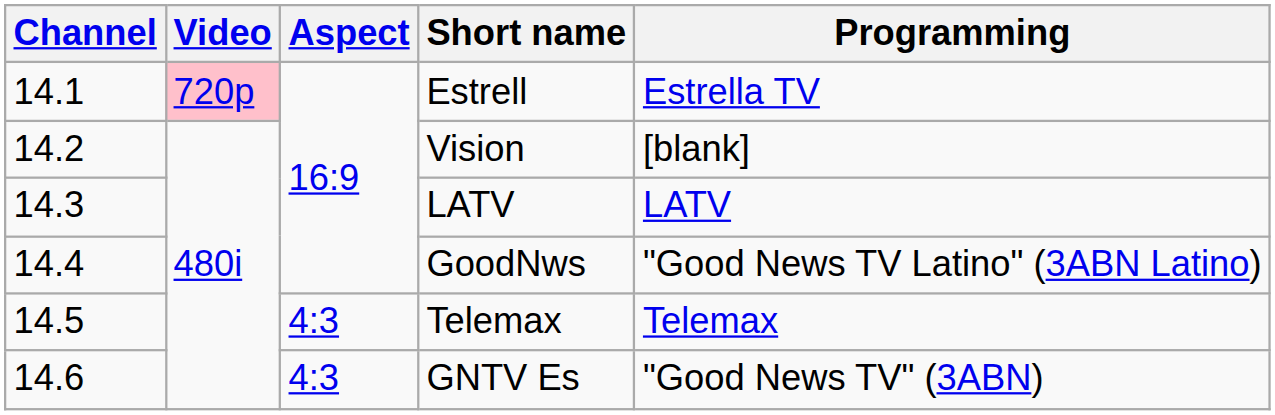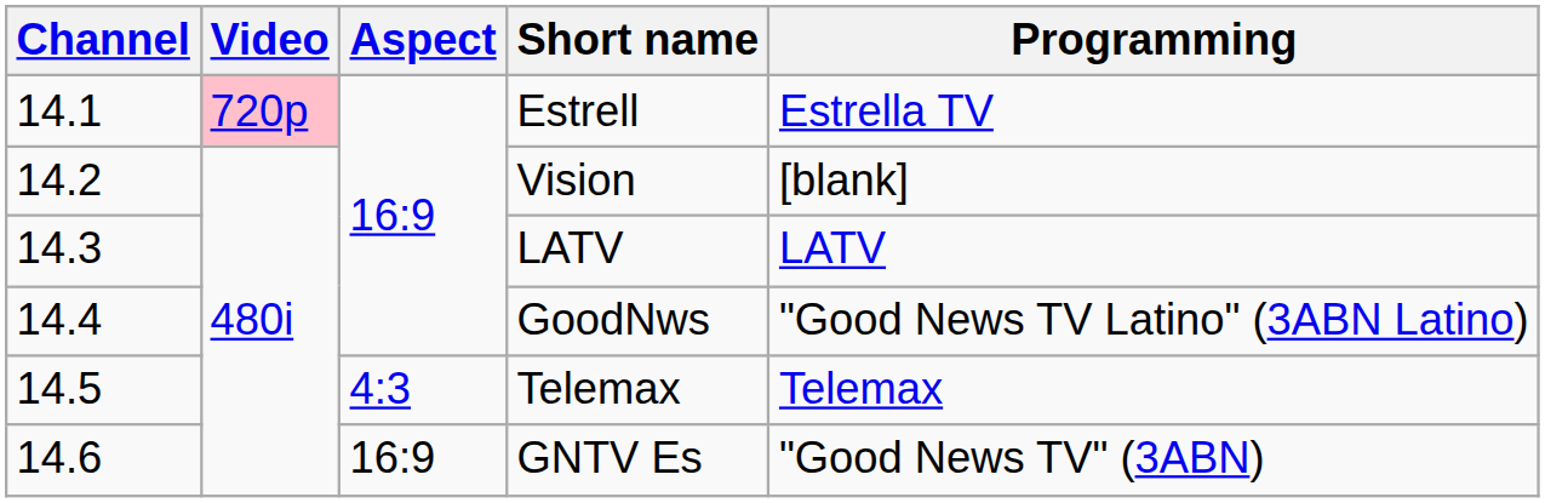GNTV Es | Aspect: 4:3 -> 16:9
